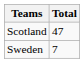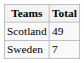Scotland | Total: 47 -> 49
